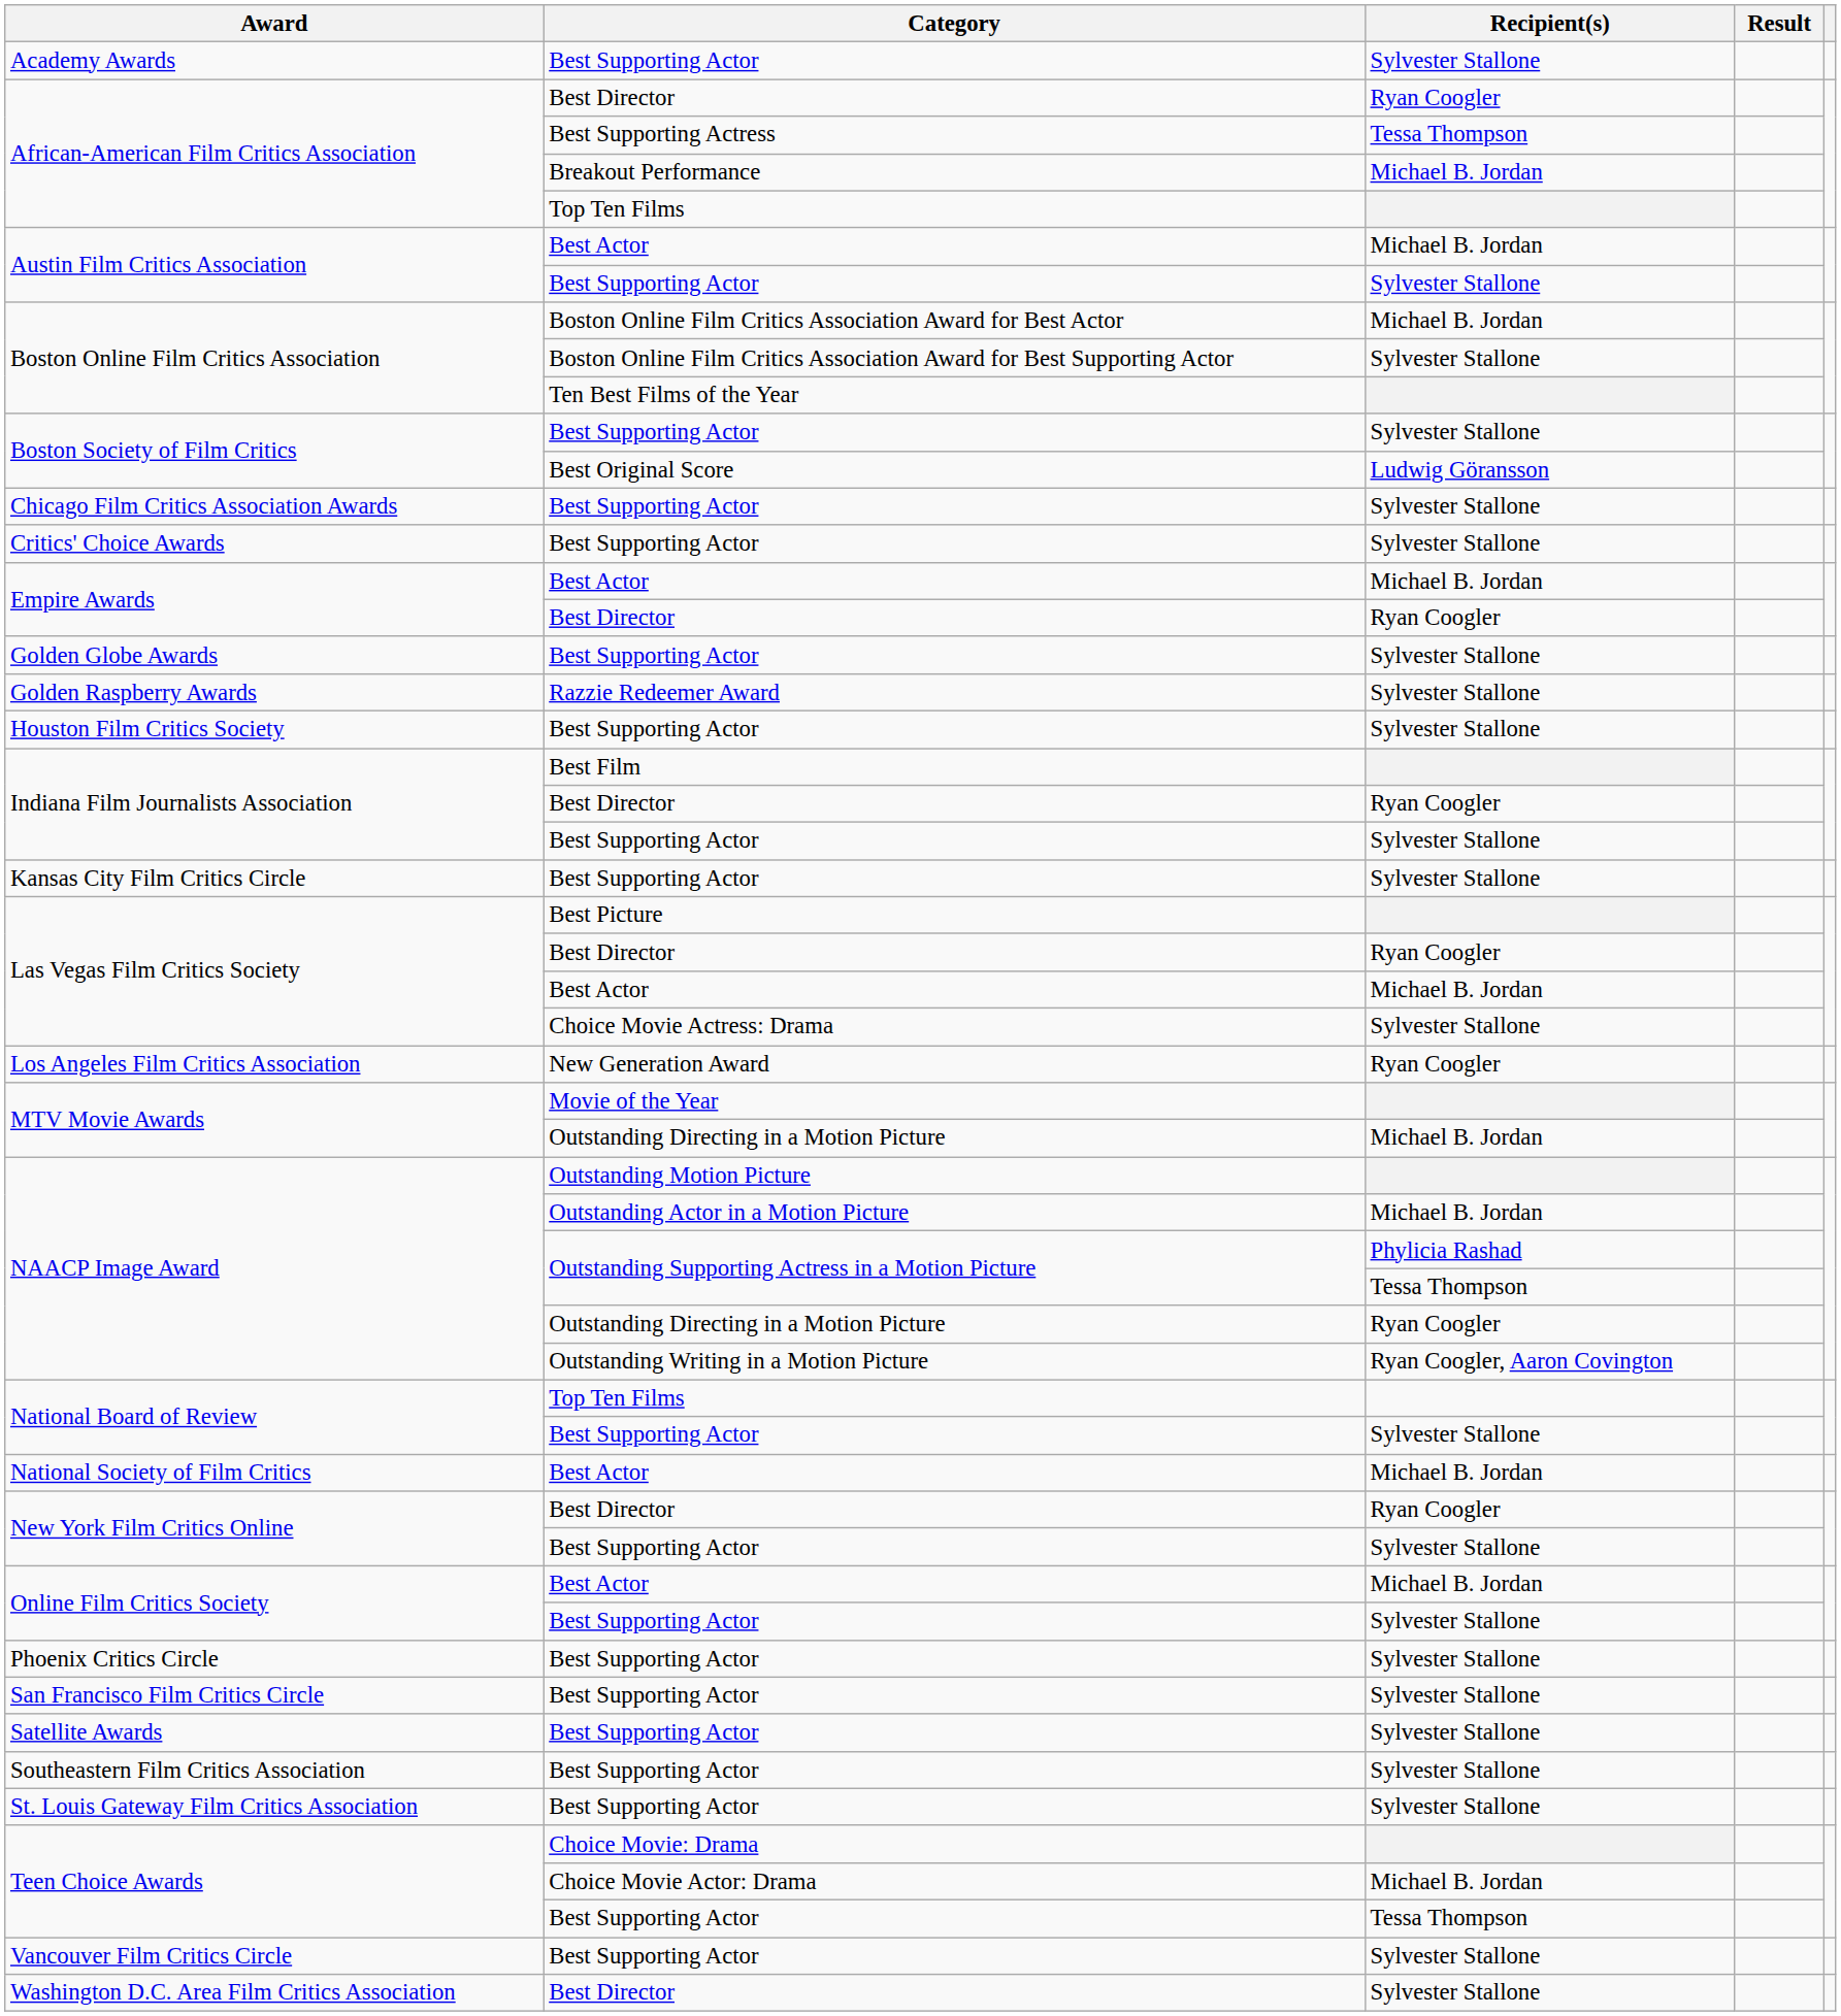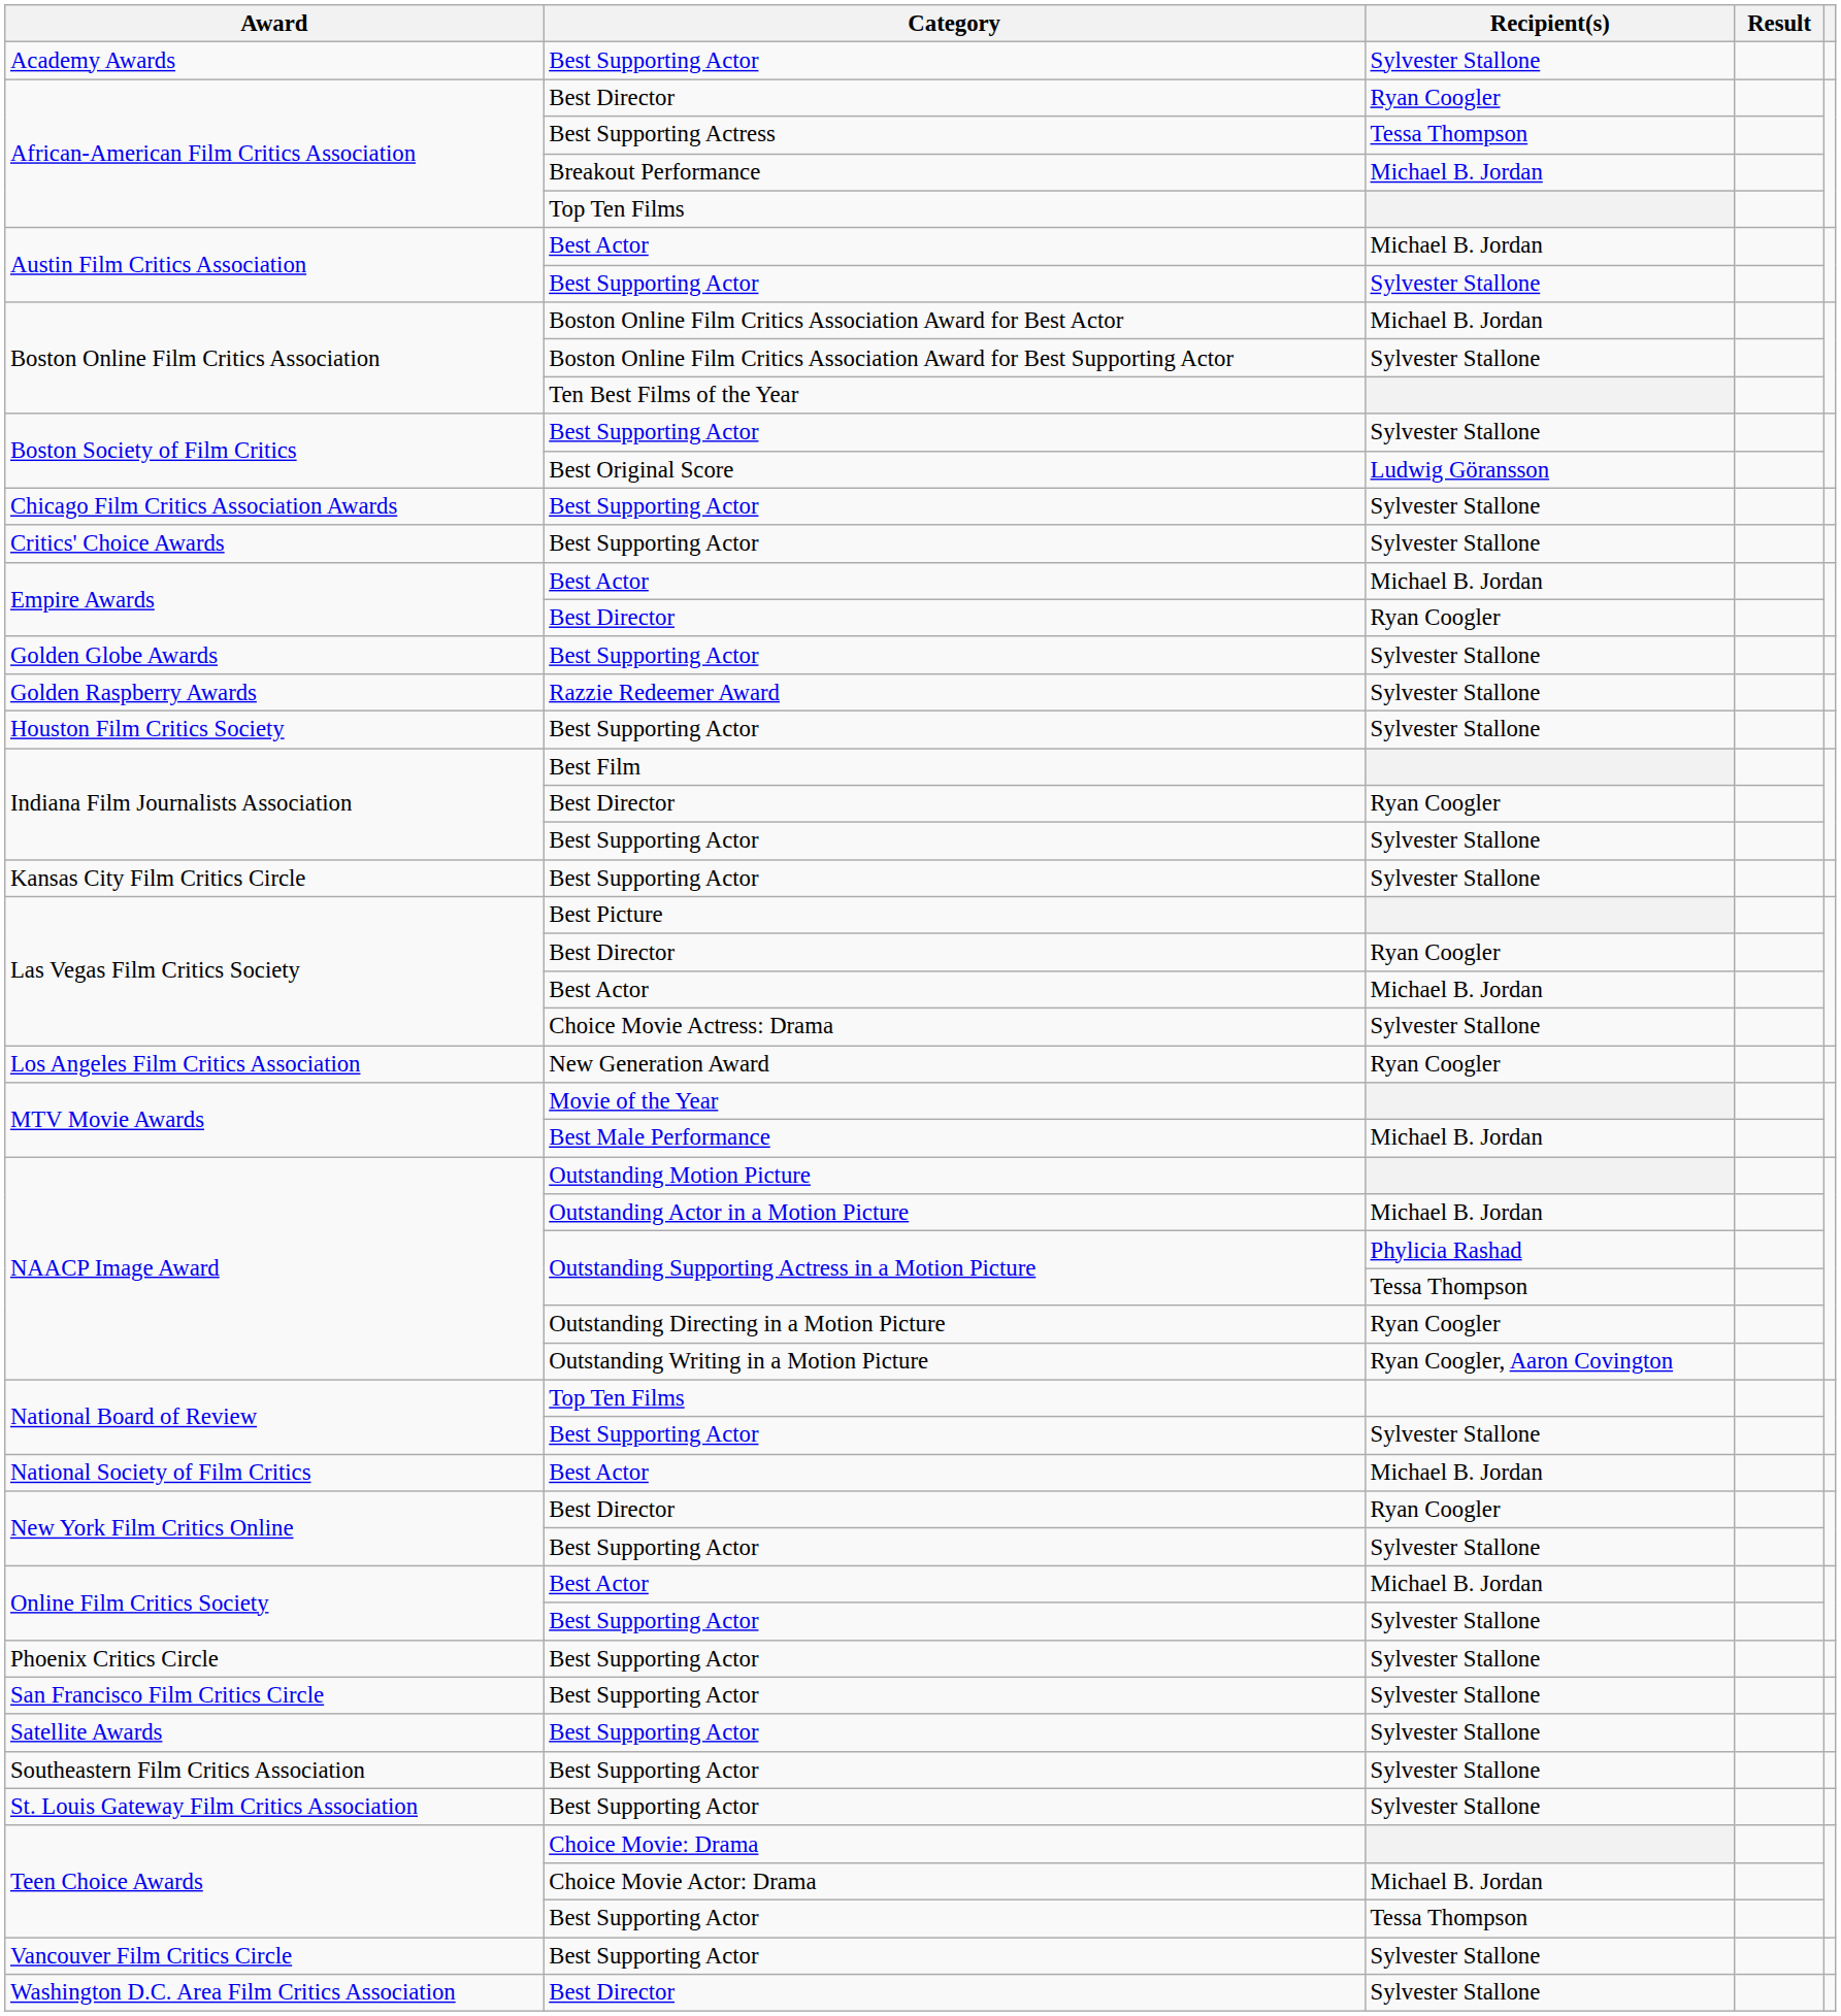MTV Movie Awards / Michael B. Jordan | Category: Outstanding Directing in a Motion Picture -> Best Male Performance
